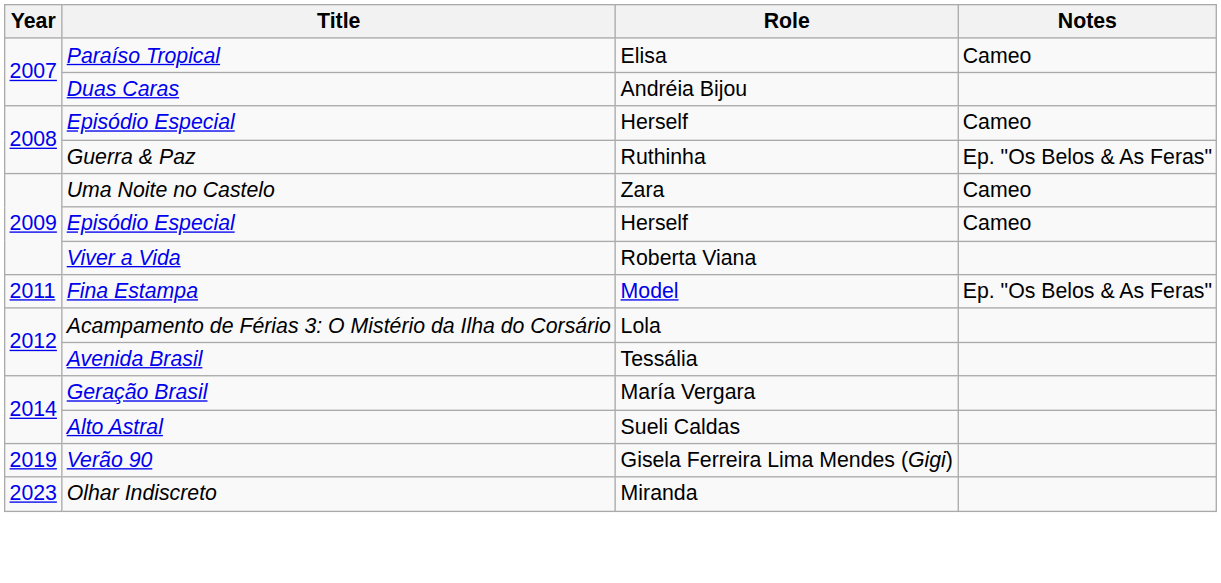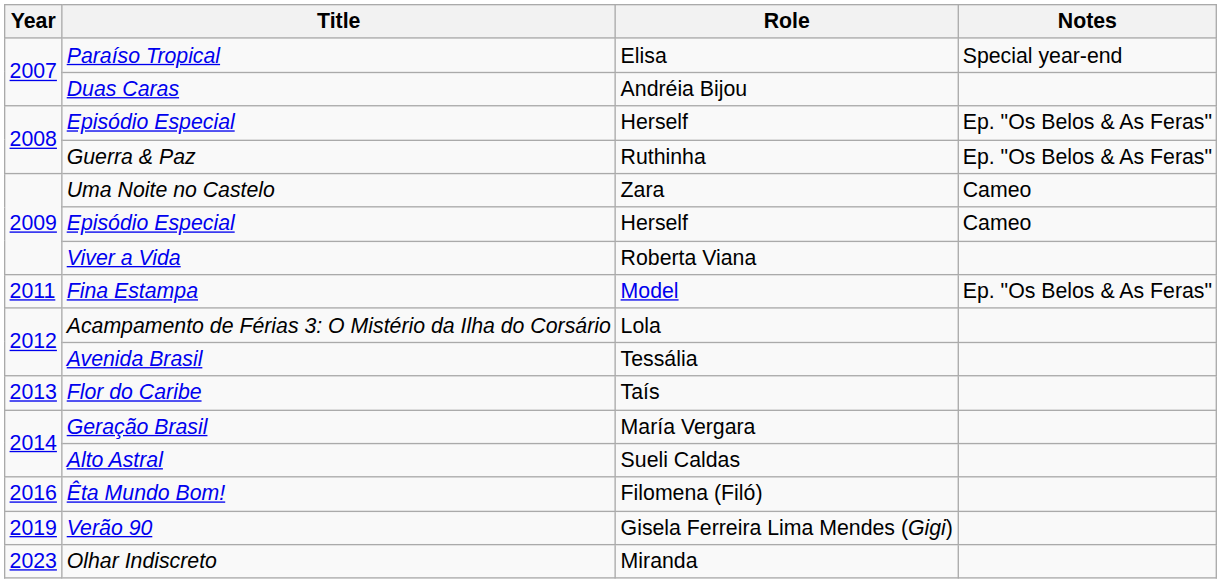Paraíso Tropical | Notes: Cameo -> Special year-end
2008 / Episódio Especial | Notes: Cameo -> Ep. "Os Belos & As Feras"
+ row: 2013 | Flor do Caribe | Taís
+ row: 2016 | Êta Mundo Bom! | Filomena (Filó)
